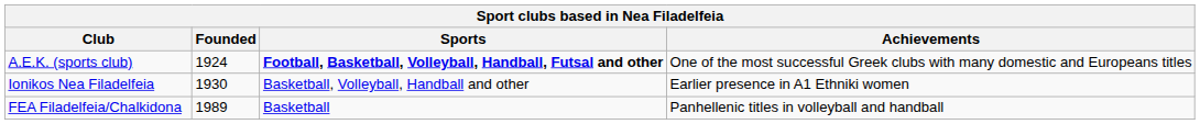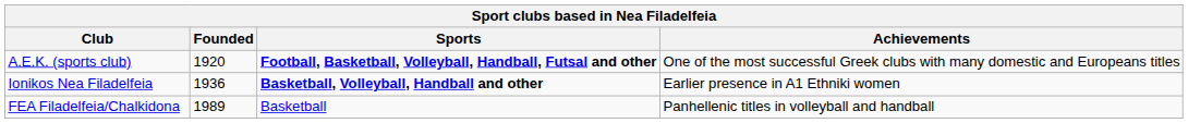A.E.K. (sports club) | Founded: 1924 -> 1920
Ionikos Nea Filadelfeia | Founded: 1930 -> 1936
Ionikos Nea Filadelfeia | Sports: normal -> bold
